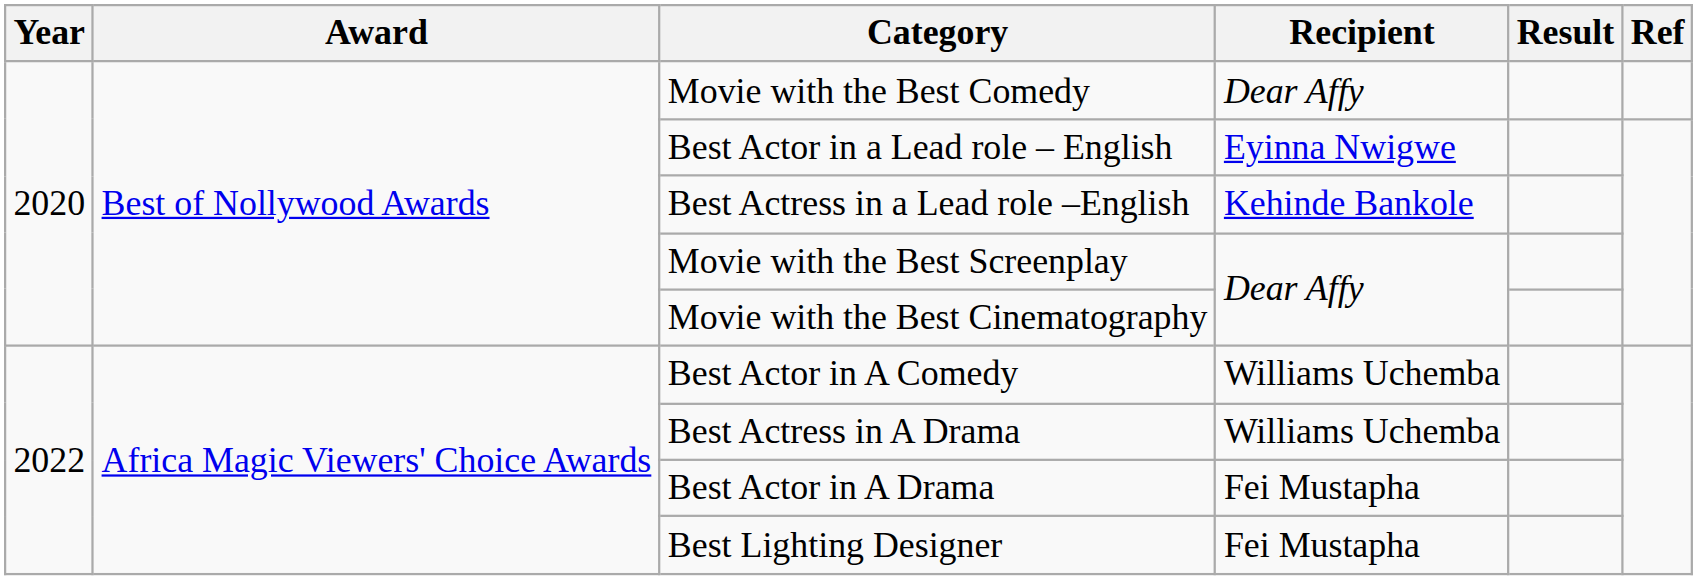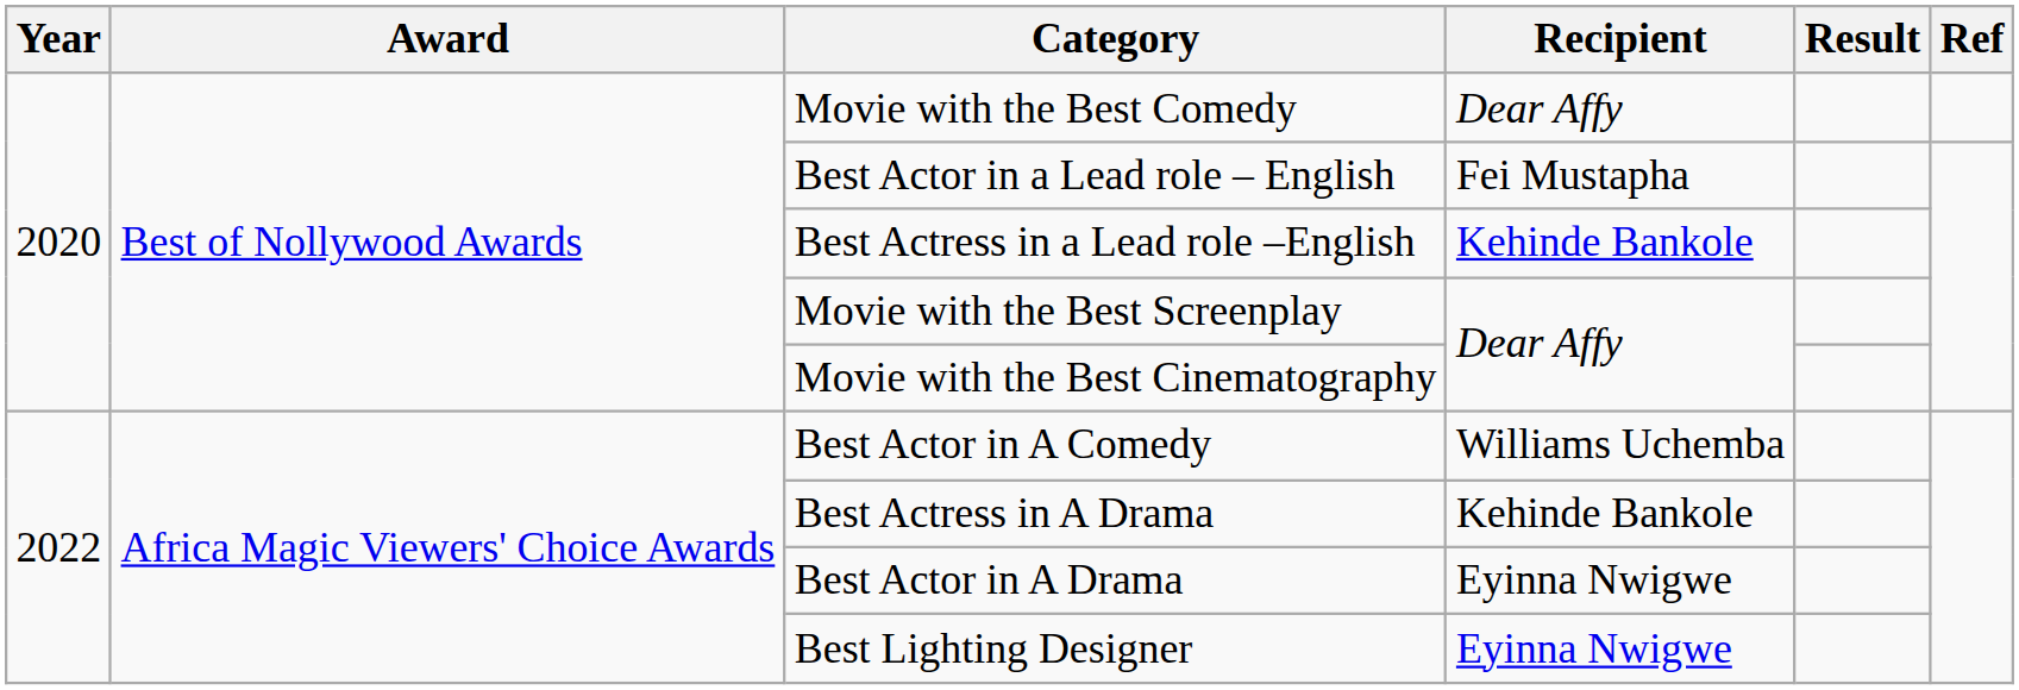Best Actor in a Lead role – English | Recipient: Eyinna Nwigwe -> Fei Mustapha
Best Actress in A Drama | Recipient: Williams Uchemba -> Kehinde Bankole
Best Actor in A Drama | Recipient: Fei Mustapha -> Eyinna Nwigwe
Best Lighting Designer | Recipient: Fei Mustapha -> Eyinna Nwigwe
